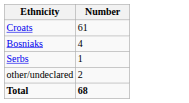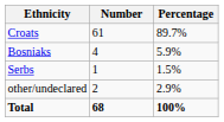+ column: Percentage | 89.7% | 5.9% | 1.5% | 2.9% | 100%
